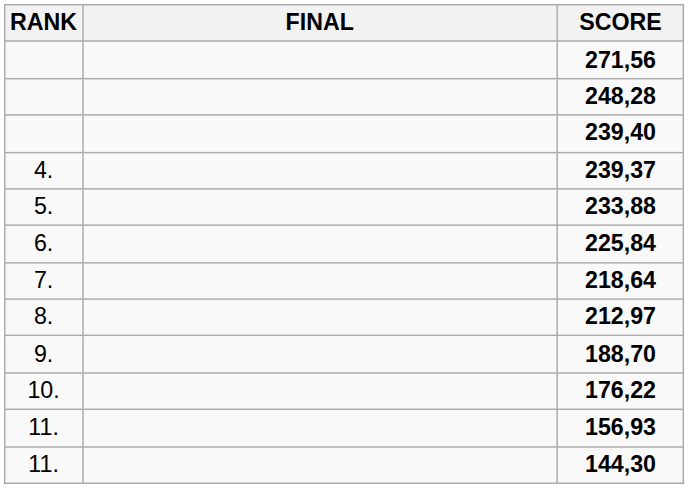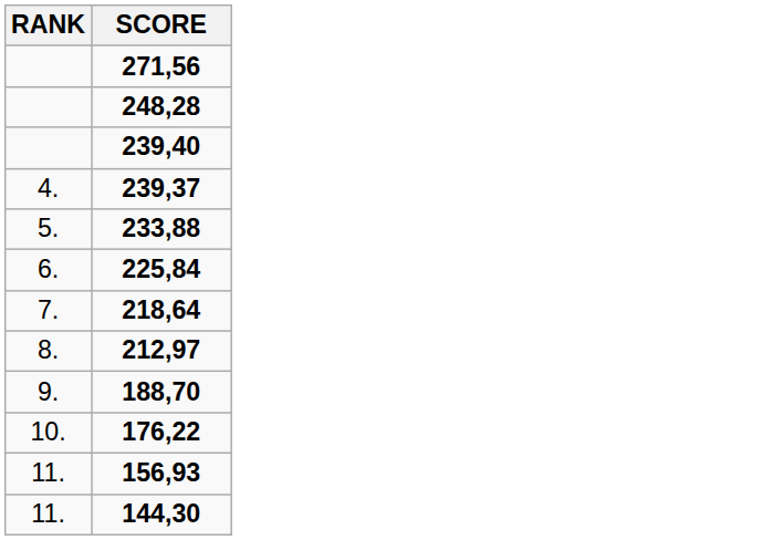- column: FINAL
